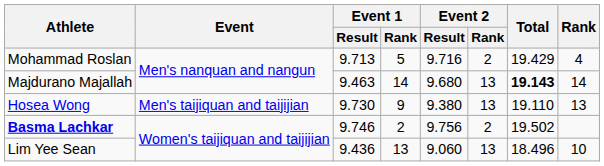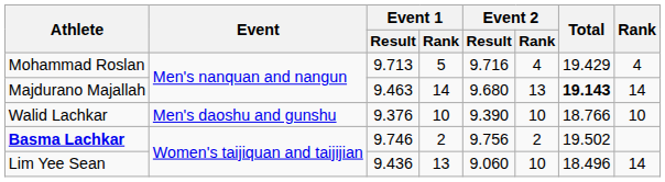Mohammad Roslan | Event 2 / Rank: 2 -> 4
- row: Hosea Wong | Men's taijiquan and taijijian | 9.730 | 9 | 9.380 | 13 | 19.110 | 13
+ row: Walid Lachkar | Men's daoshu and gunshu | 9.376 | 10 | 9.390 | 10 | 18.766 | 10
Lim Yee Sean | Event 2 / Rank: 13 -> 10
Lim Yee Sean | Rank: 10 -> 14
